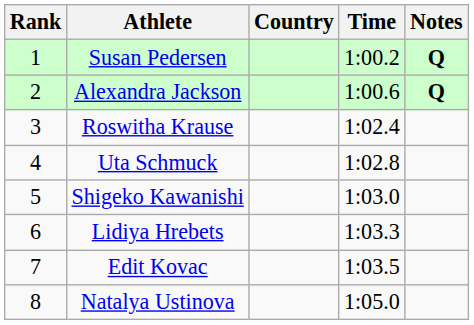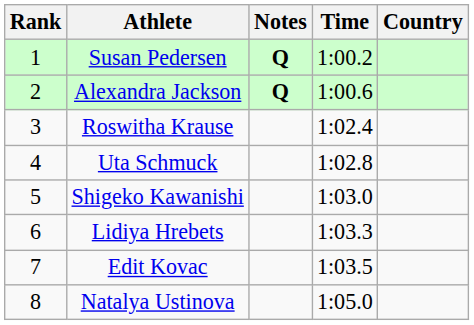columns swapped: Country <-> Notes
